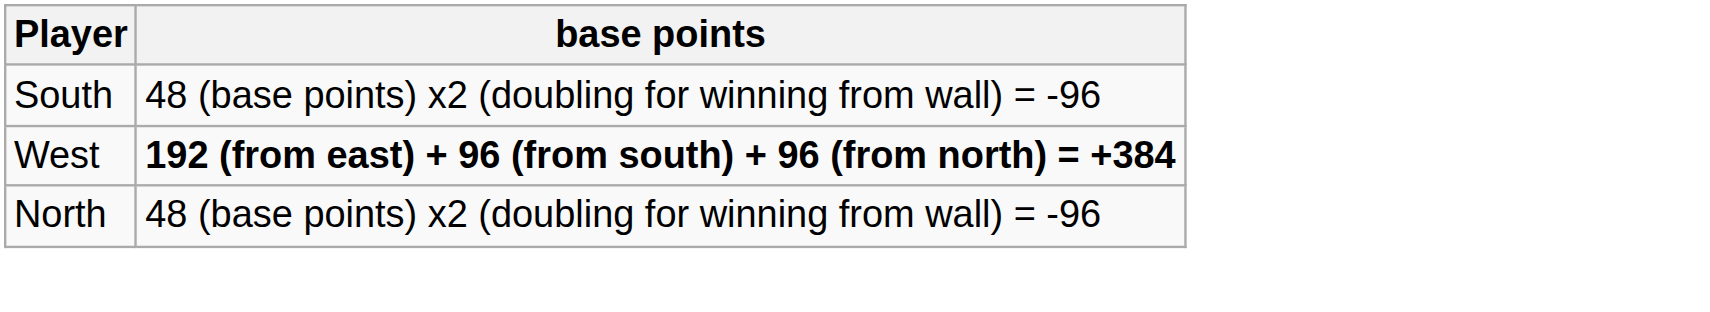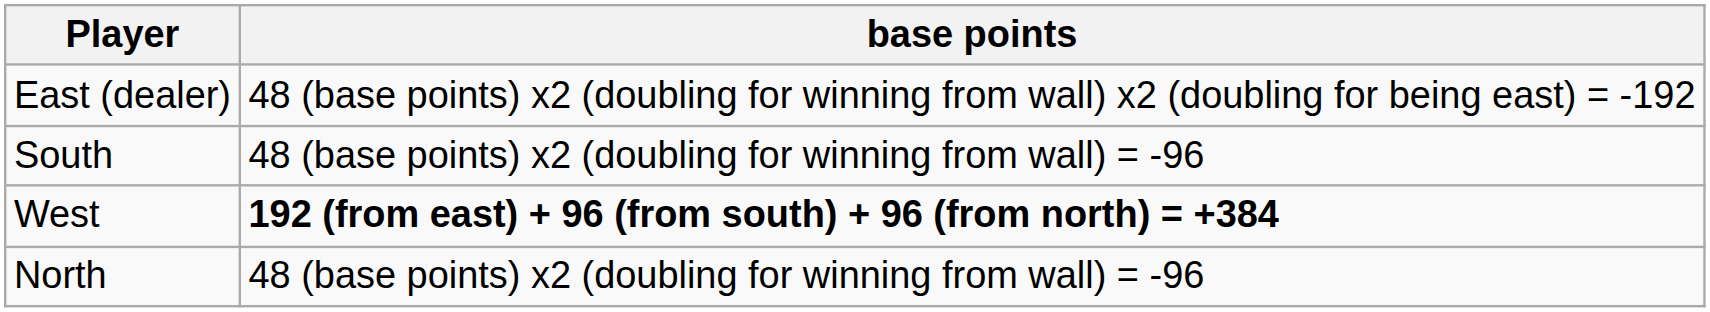+ row: East (dealer) | 48 (base points) x2 (doubling for winning from wall) x2 (doubling for being east) = -192
